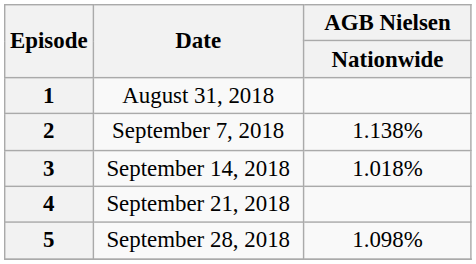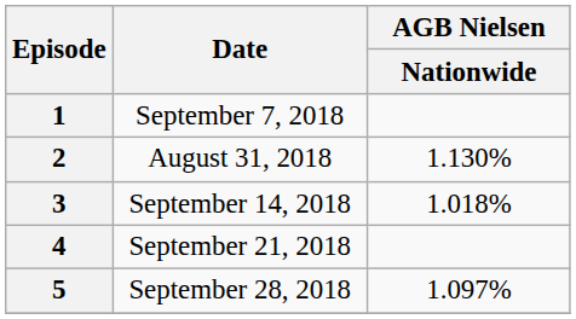1 | Date: August 31, 2018 -> September 7, 2018
2 | Date: September 7, 2018 -> August 31, 2018
2 | AGB Nielsen / Nationwide: 1.138% -> 1.130%
5 | AGB Nielsen / Nationwide: 1.098% -> 1.097%
